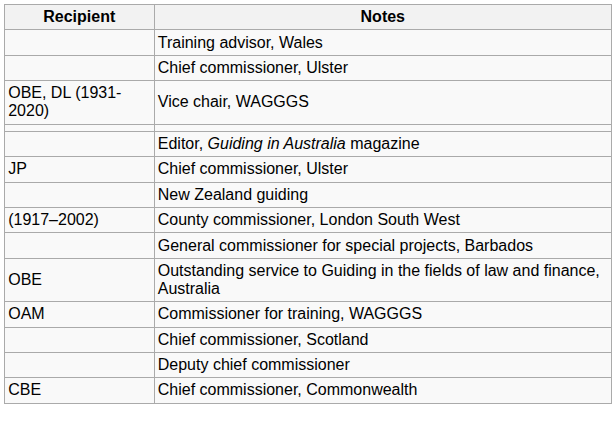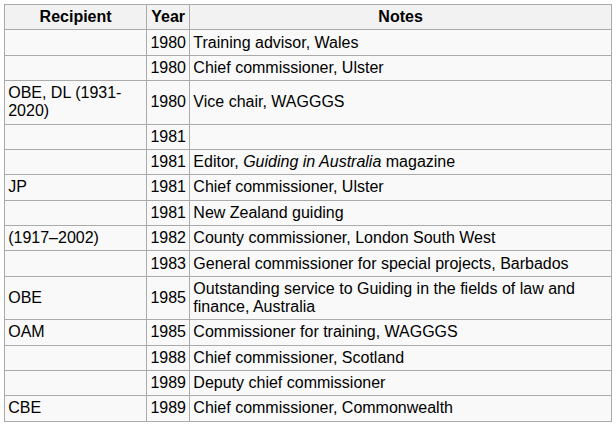+ column: Year | 1980 | 1980 | 1980 | 1981 | 1981 | 1981 | 1981 | 1982 | 1983 | 1985 | 1985 | 1988 | 1989 | 1989
